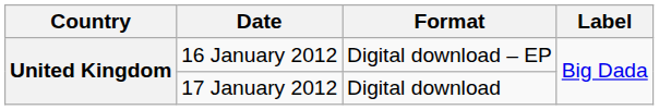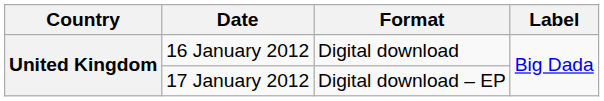16 January 2012 | Format: Digital download – EP -> Digital download
17 January 2012 | Format: Digital download -> Digital download – EP
